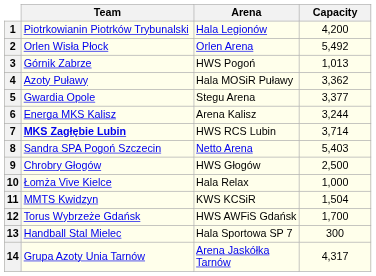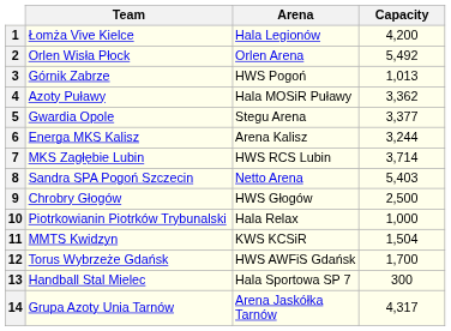1 | Team: Piotrkowianin Piotrków Trybunalski -> Łomża Vive Kielce
7 | Team: bold -> normal
10 | Team: Łomża Vive Kielce -> Piotrkowianin Piotrków Trybunalski
